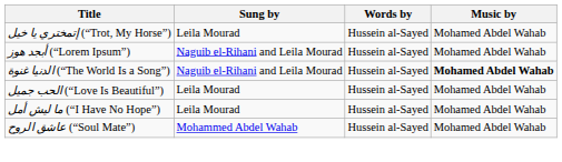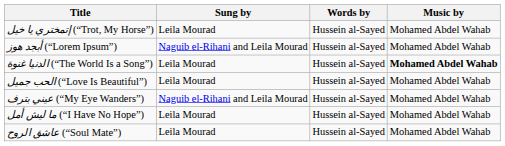الدنيا غنوة (“The World Is a Song”) | Sung by: Naguib el-Rihani and Leila Mourad -> Leila Mourad
+ row: عيني بترف (“My Eye Wanders”) | Naguib el-Rihani and Leila Mourad | Hussein al-Sayed | Mohamed Abdel Wahab
عاشق الروح (“Soul Mate”) | Sung by: Mohammed Abdel Wahab -> Leila Mourad
